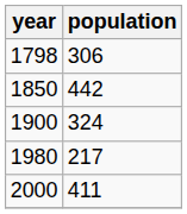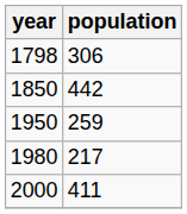- row: 1900 | 324
+ row: 1950 | 259
